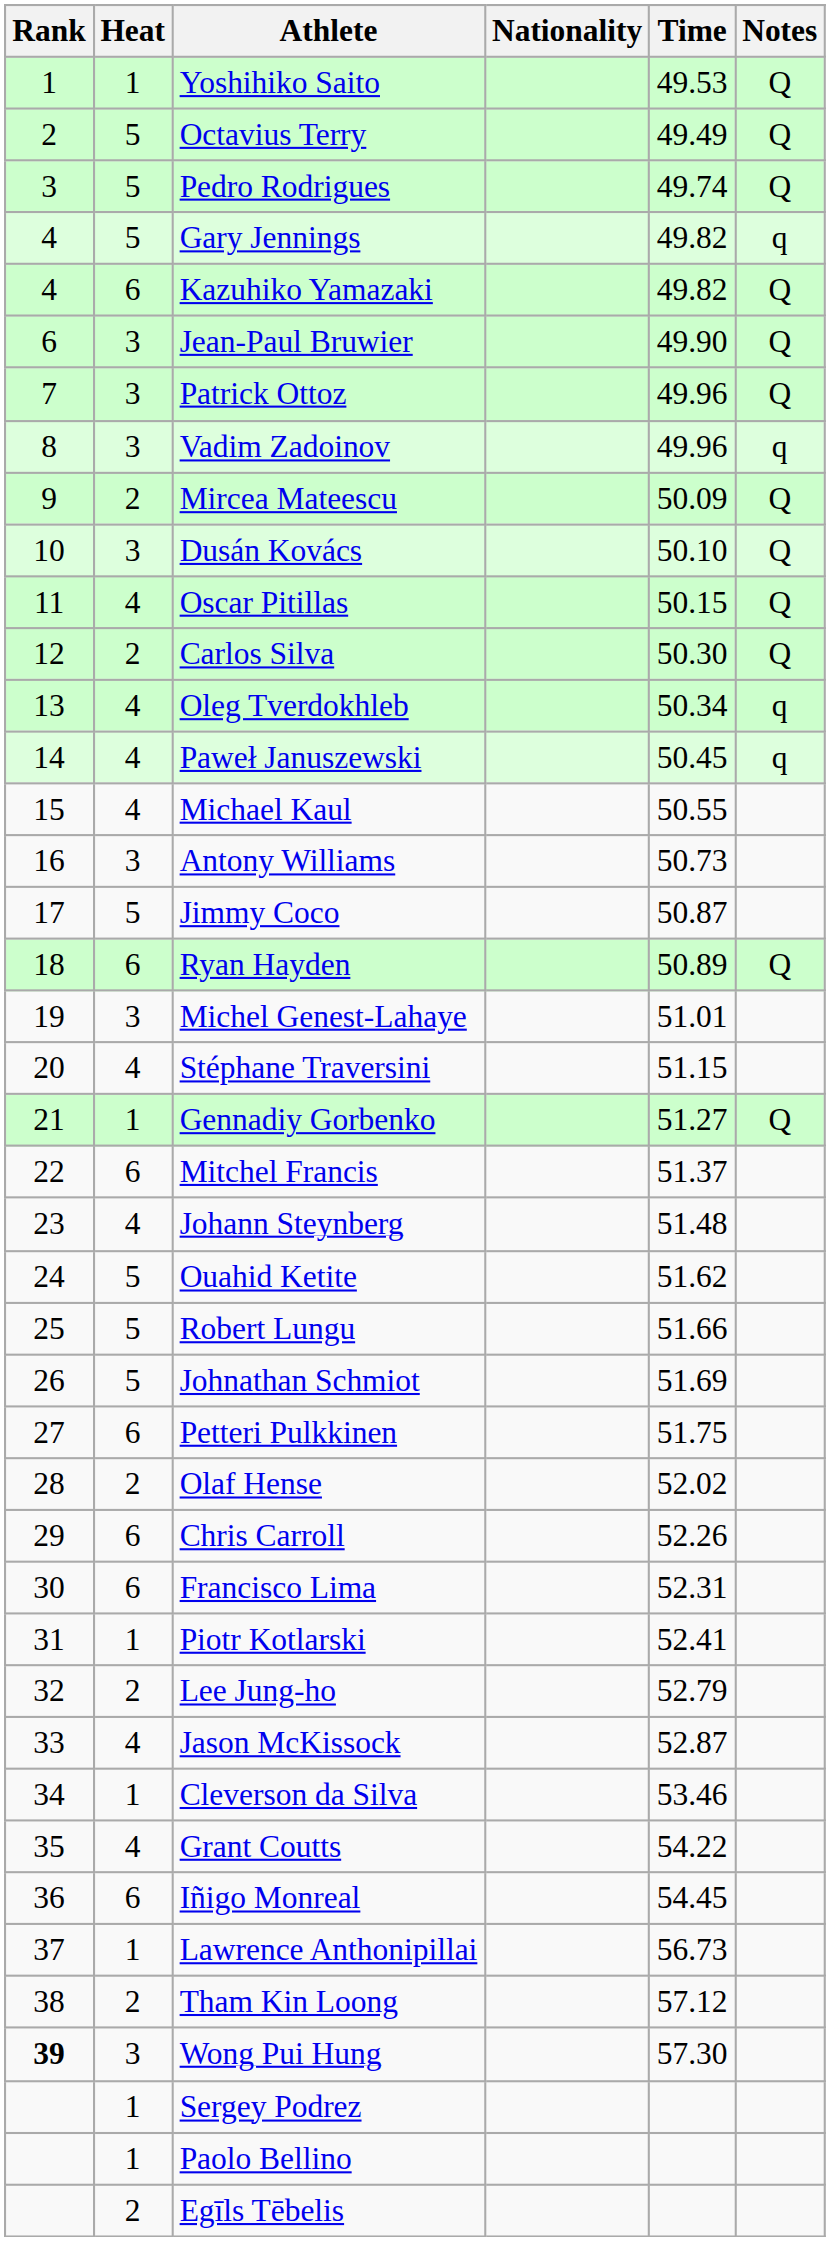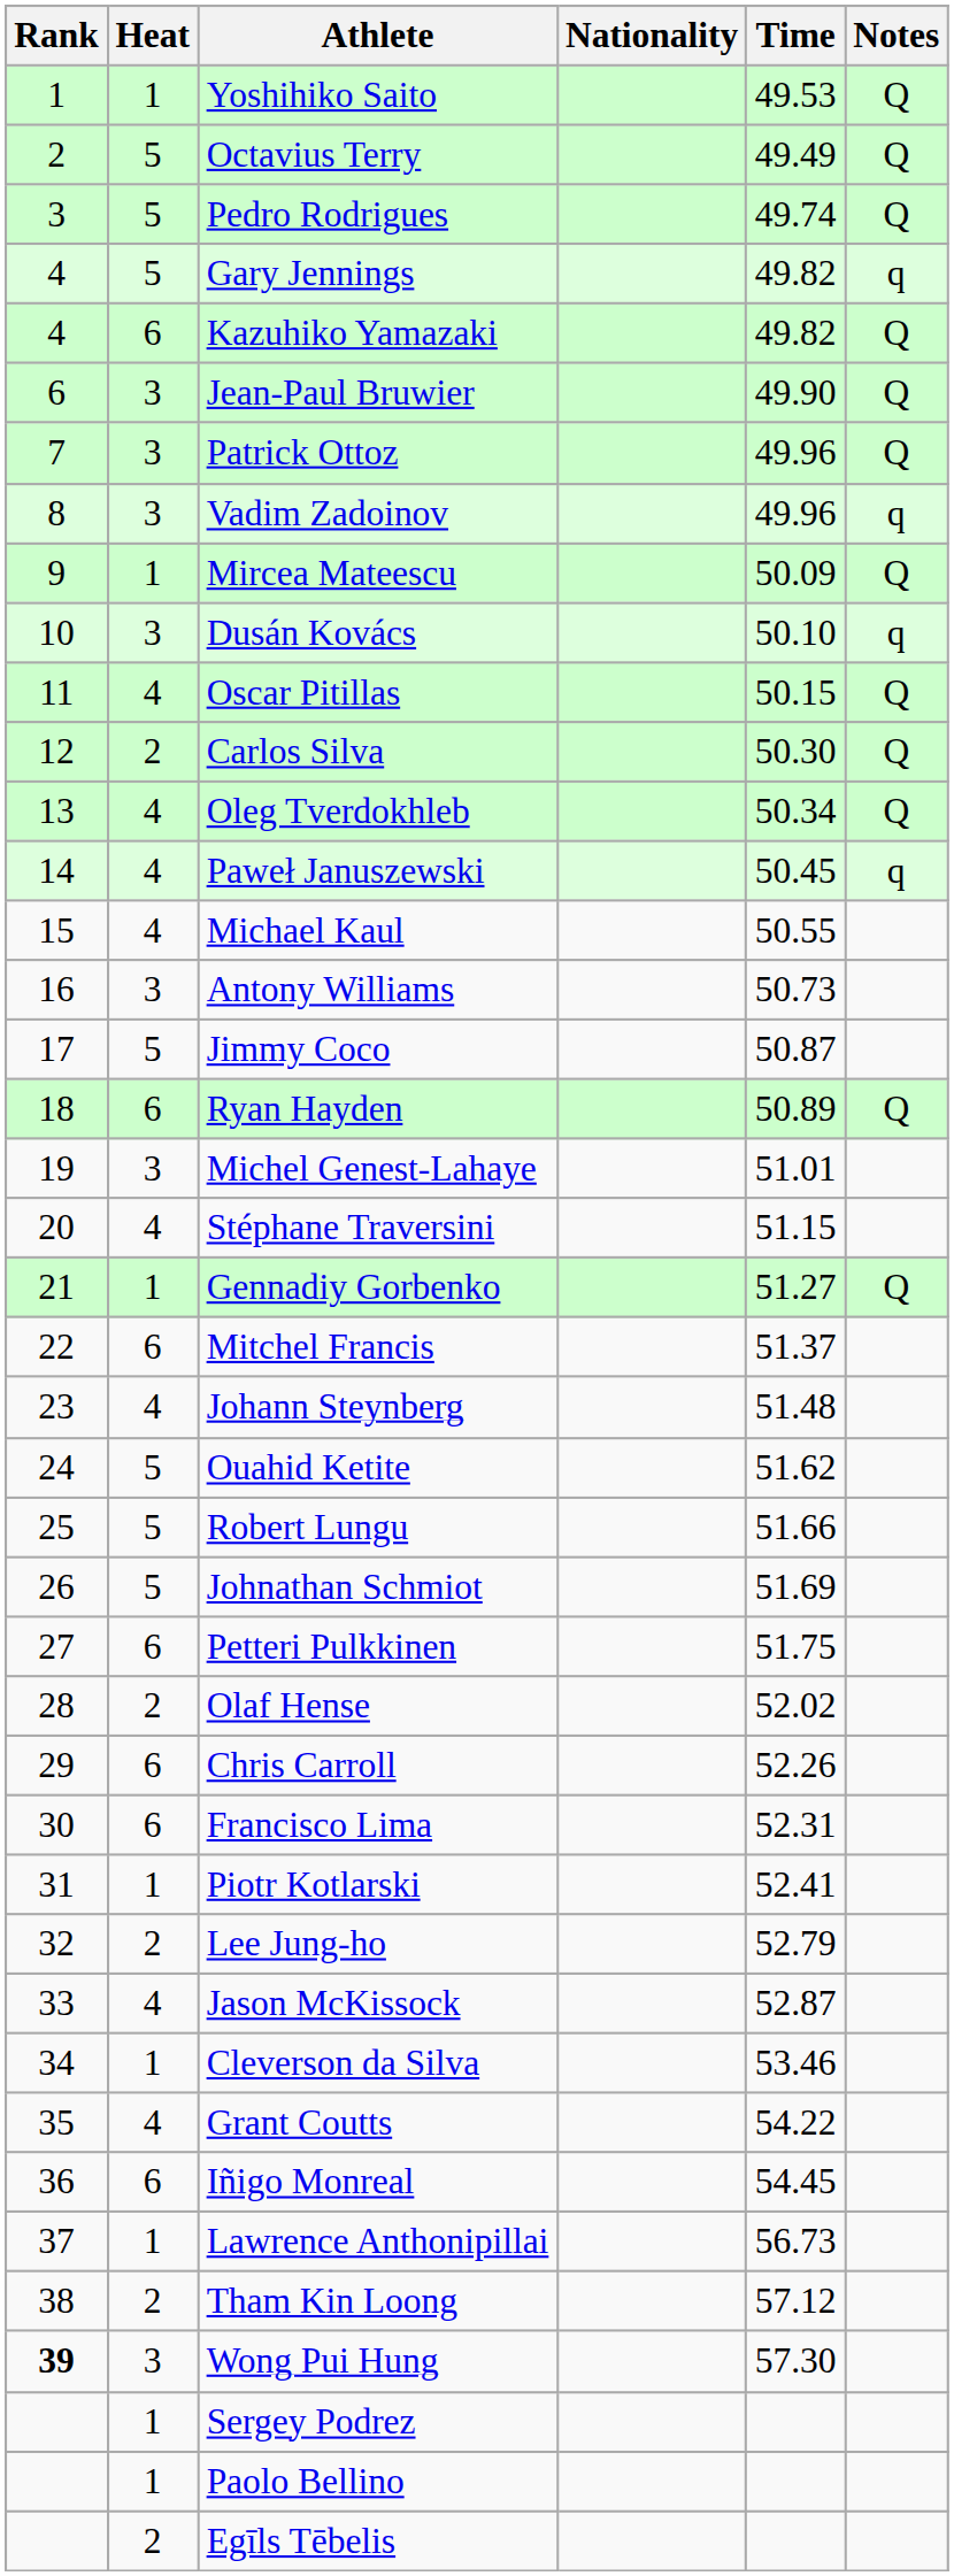Mircea Mateescu | Heat: 2 -> 1
Dusán Kovács | Notes: Q -> q
Oleg Tverdokhleb | Notes: q -> Q
